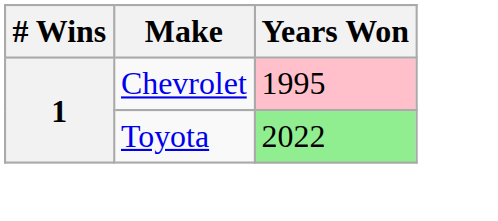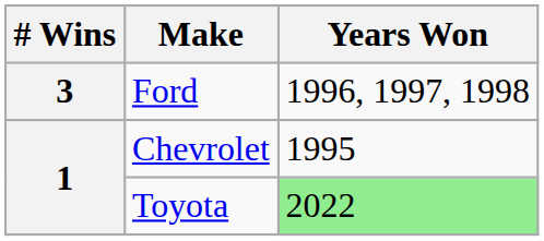+ row: 3 | Ford | 1996, 1997, 1998
Chevrolet | Years Won: pink background -> no background
